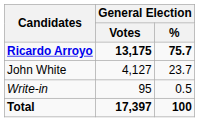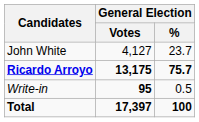rows swapped: Ricardo Arroyo <-> John White
Write-in | General Election / Votes: normal -> bold
